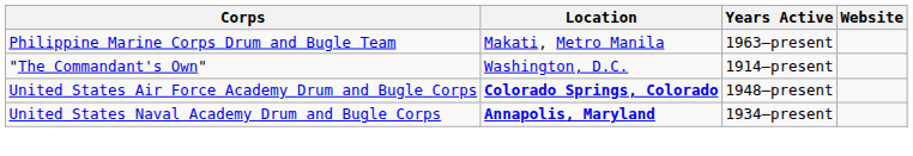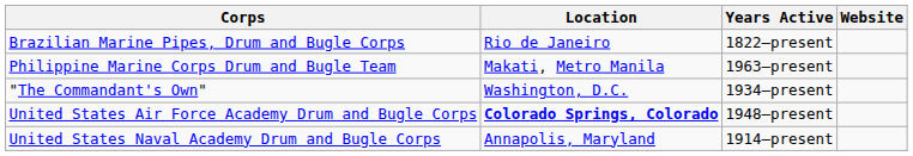+ row: Brazilian Marine Pipes, Drum and Bugle Corps | Rio de Janeiro | 1822–present
"The Commandant's Own" | Years Active: 1914–present -> 1934–present
United States Naval Academy Drum and Bugle Corps | Location: bold -> normal
United States Naval Academy Drum and Bugle Corps | Years Active: 1934–present -> 1914–present
